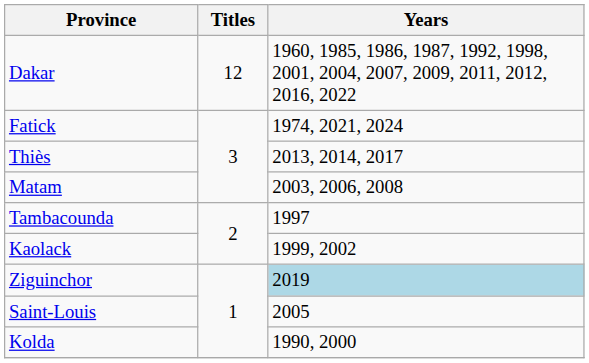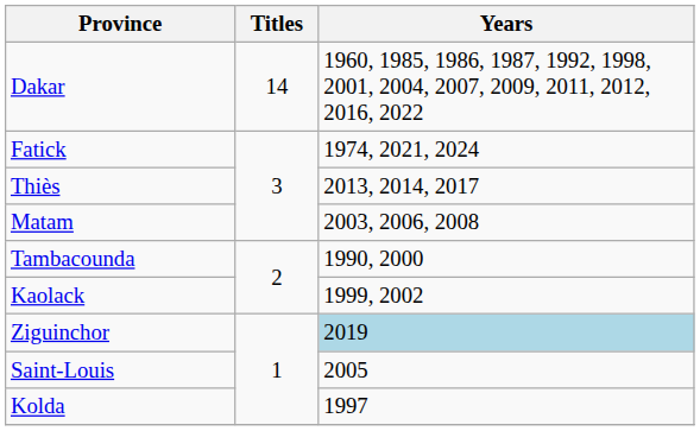Dakar | Titles: 12 -> 14
Tambacounda | Years: 1997 -> 1990, 2000
Kolda | Years: 1990, 2000 -> 1997
